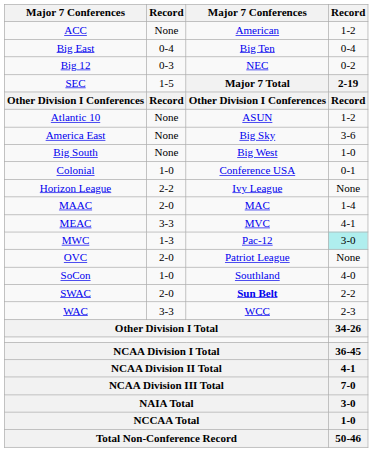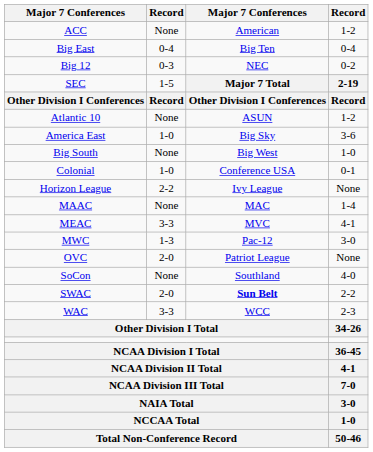America East | column 2: None -> 1-0
MAAC | column 2: 2-0 -> None
MWC | column 4: paleturquoise background -> no background
SoCon | column 2: 1-0 -> None
